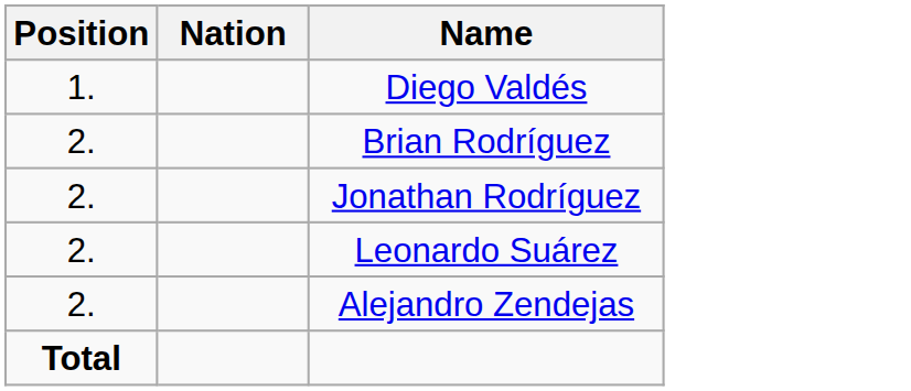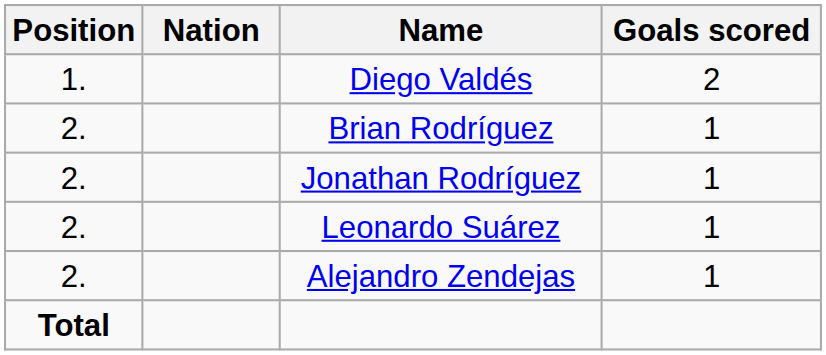+ column: Goals scored | 2 | 1 | 1 | 1 | 1
